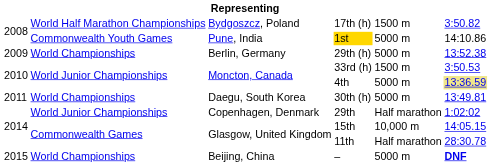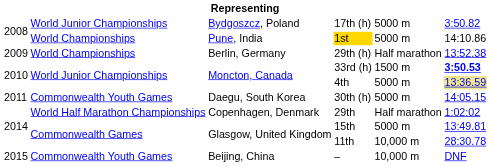17th (h) | column 2: World Half Marathon Championships -> World Junior Championships
17th (h) | column 5: 1500 m -> 5000 m
1st | column 2: Commonwealth Youth Games -> World Championships
29th (h) | column 5: 5000 m -> Half marathon
33rd (h) | column 6: normal -> bold
30th (h) | column 2: World Championships -> Commonwealth Youth Games
30th (h) | column 6: 13:49.81 -> 14:05.15
29th | column 2: World Junior Championships -> World Half Marathon Championships
15th | column 5: 10,000 m -> 5000 m
15th | column 6: 14:05.15 -> 13:49.81
11th | column 5: Half marathon -> 10,000 m
– | column 2: World Championships -> Commonwealth Youth Games
– | column 5: 5000 m -> 10,000 m
– | column 6: bold -> normal
